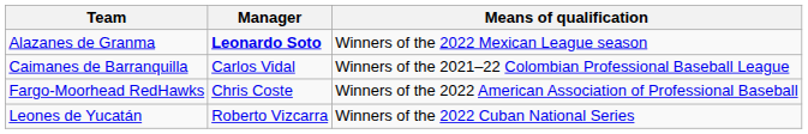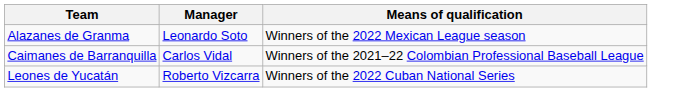Alazanes de Granma | Manager: bold -> normal
- row: Fargo-Moorhead RedHawks | Chris Coste | Winners of the 2022 American Association of Professional Baseball
